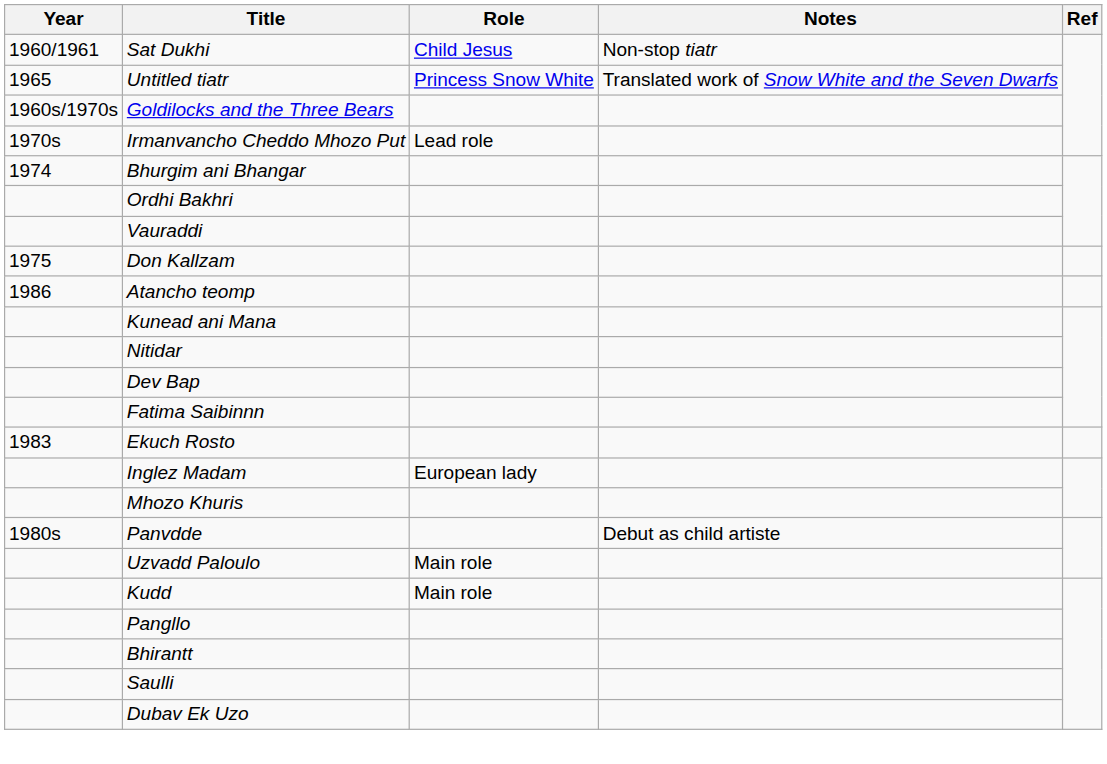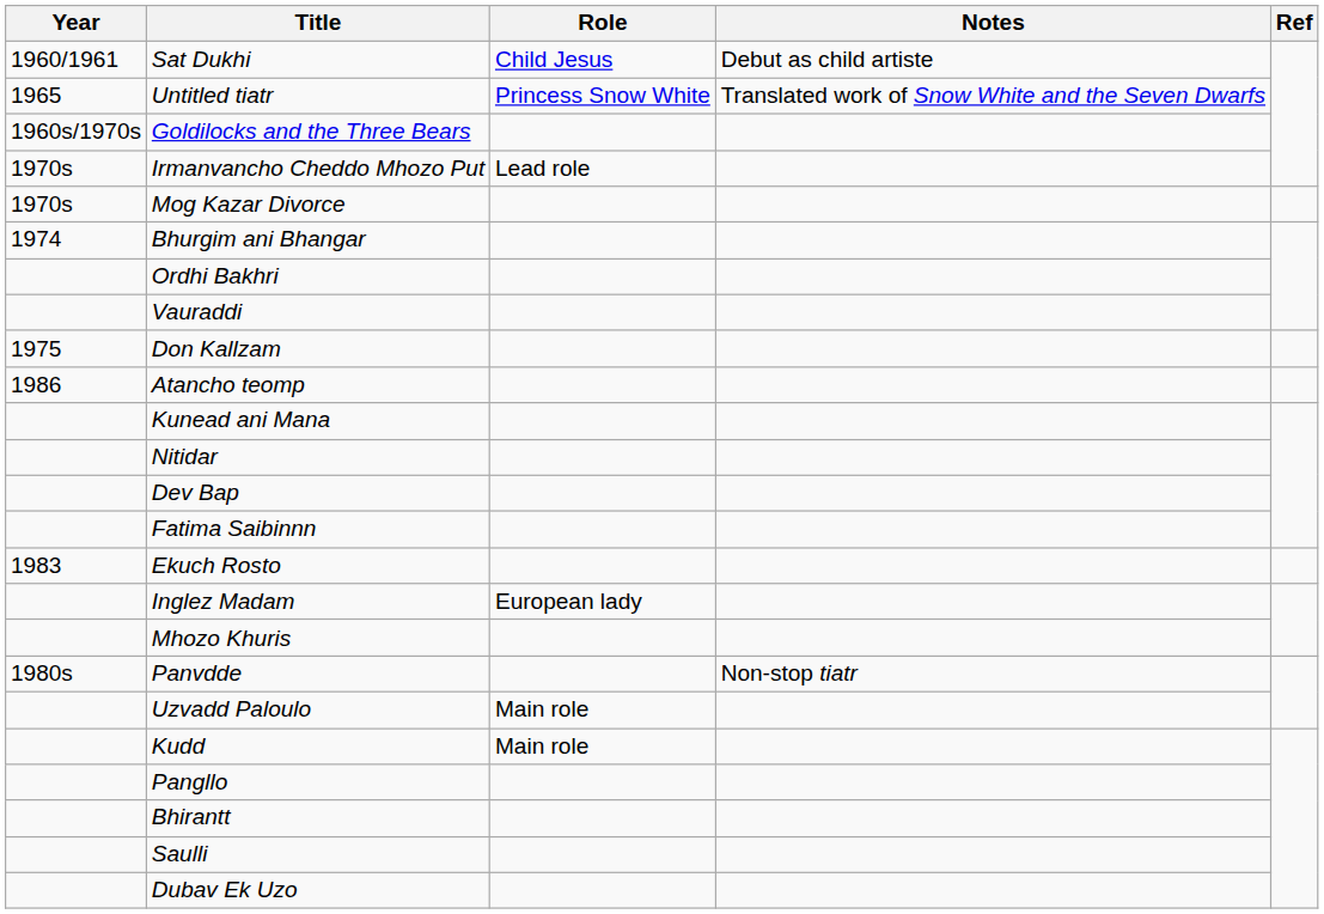Sat Dukhi | Notes: Non-stop tiatr -> Debut as child artiste
+ row: 1970s | Mog Kazar Divorce
Panvdde | Notes: Debut as child artiste -> Non-stop tiatr
